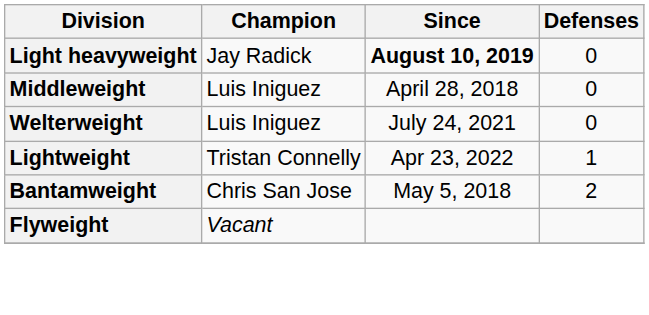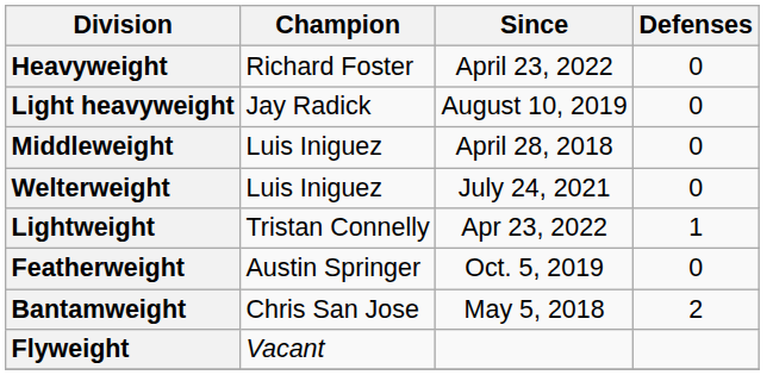+ row: Heavyweight | Richard Foster | April 23, 2022 | 0
Light heavyweight | Since: bold -> normal
+ row: Featherweight | Austin Springer | Oct. 5, 2019 | 0
